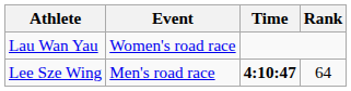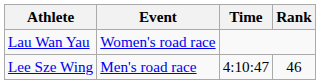Lee Sze Wing | Time: bold -> normal
Lee Sze Wing | Rank: 64 -> 46
